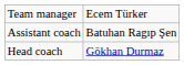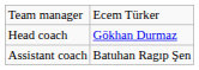rows swapped: Head coach <-> Assistant coach
